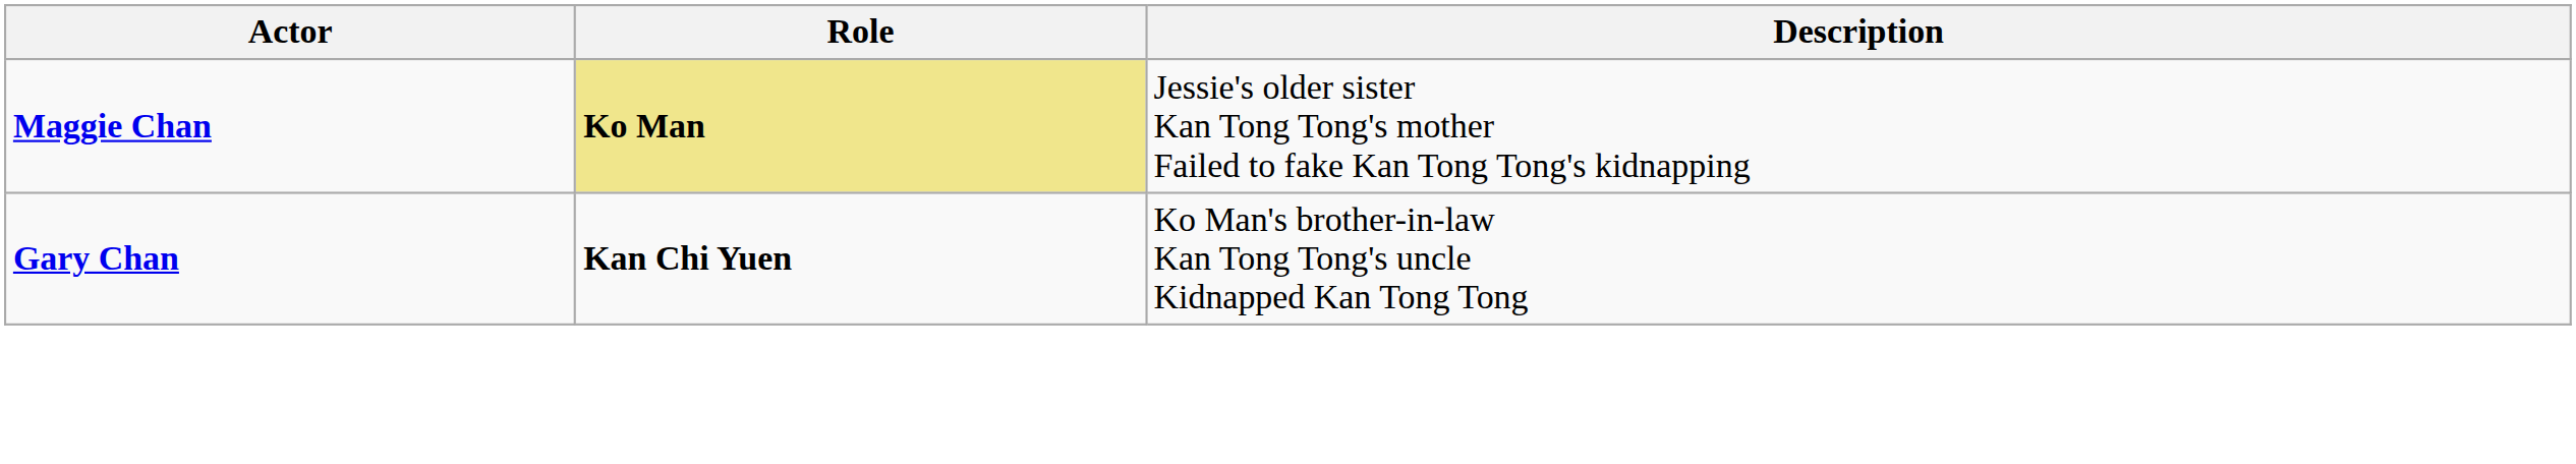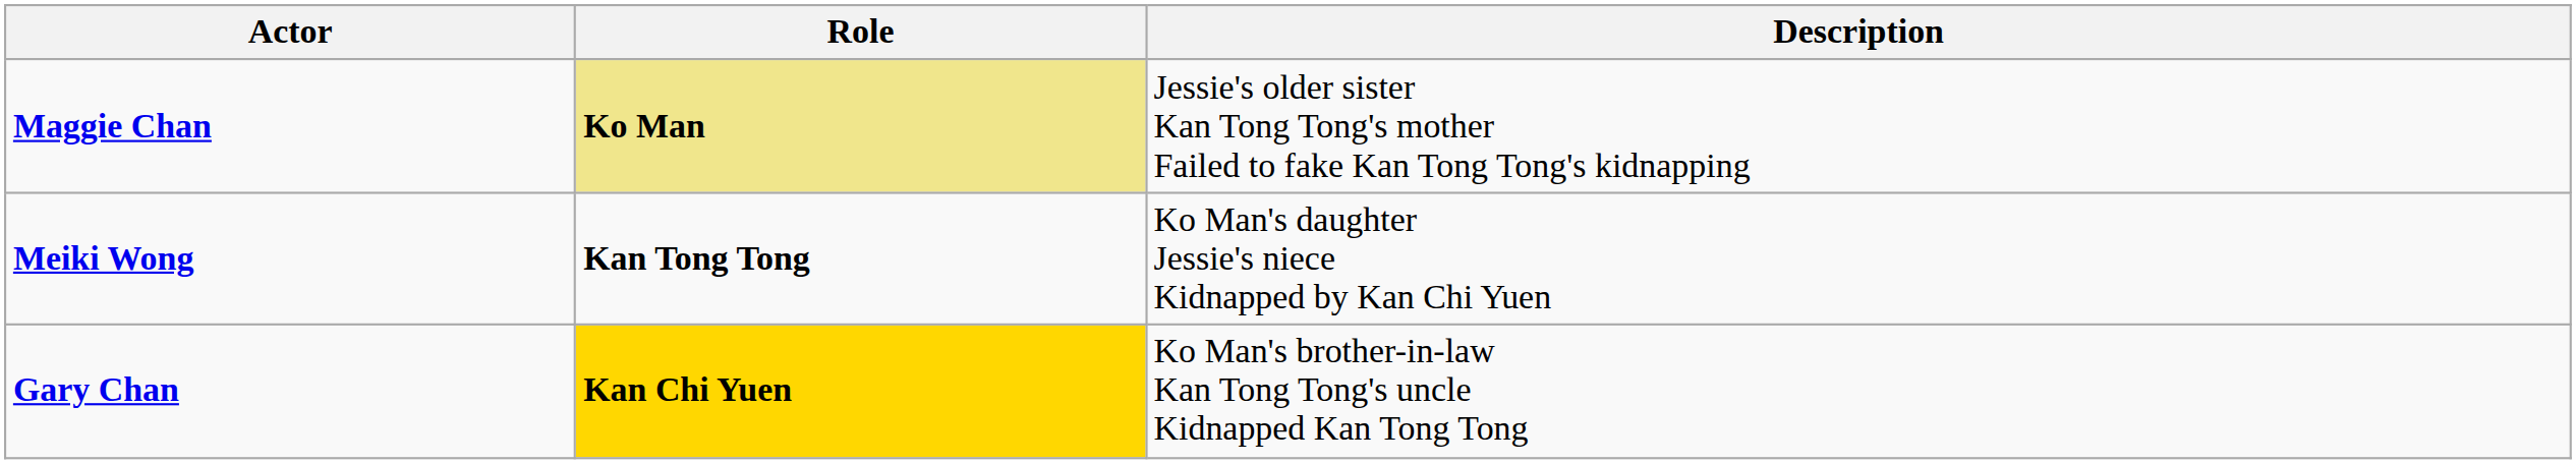+ row: Meiki Wong | Kan Tong Tong | Ko Man's daughter Jessie's niece Kidnapped by Kan Chi Yuen
Gary Chan | Role: no background -> gold background
